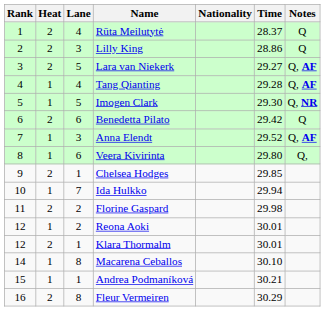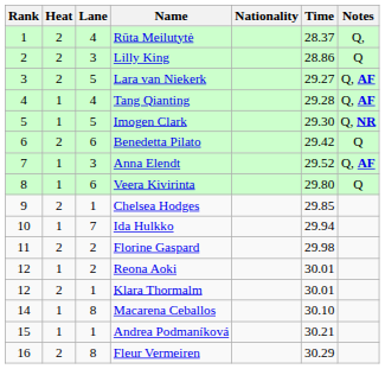Rūta Meilutytė | Notes: Q -> Q,
Veera Kivirinta | Notes: Q, -> Q
